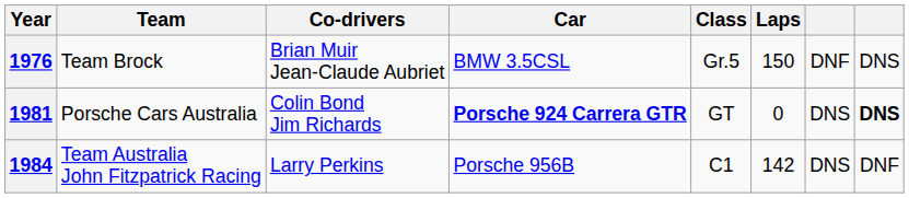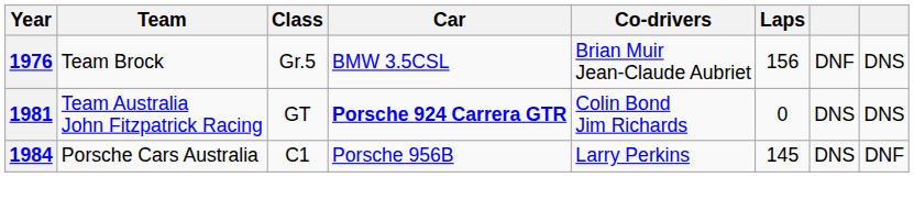columns swapped: Co-drivers <-> Class
1976 | Laps: 150 -> 156
1981 | Team: Porsche Cars Australia -> Team Australia John Fitzpatrick Racing
1981 | column 8: bold -> normal
1984 | Team: Team Australia John Fitzpatrick Racing -> Porsche Cars Australia
1984 | Laps: 142 -> 145
